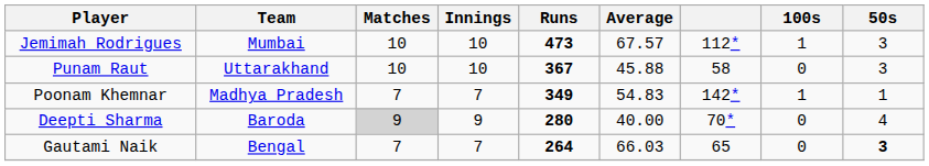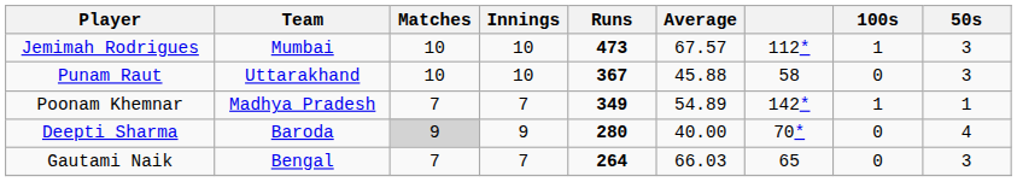Poonam Khemnar | Average: 54.83 -> 54.89
Gautami Naik | 50s: bold -> normal
